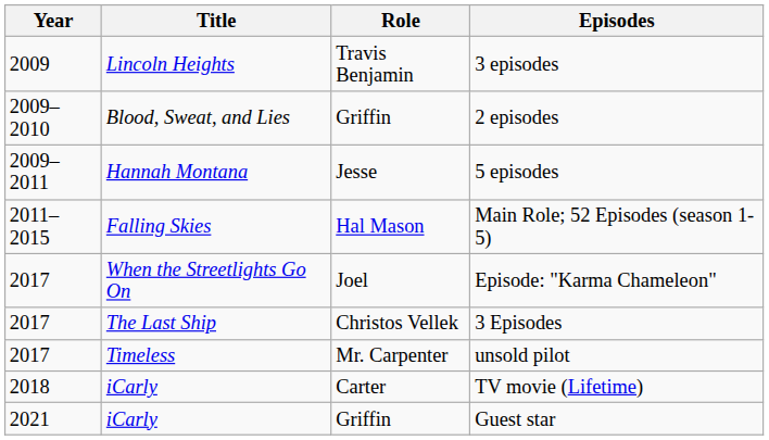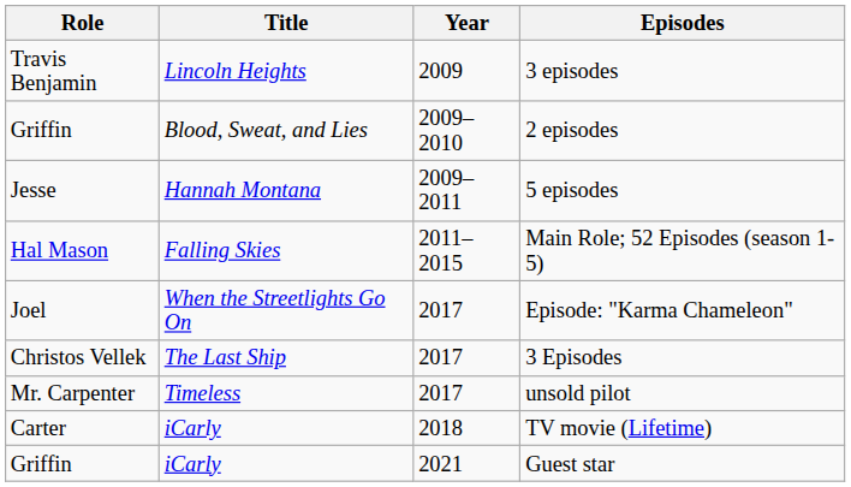columns swapped: Year <-> Role
